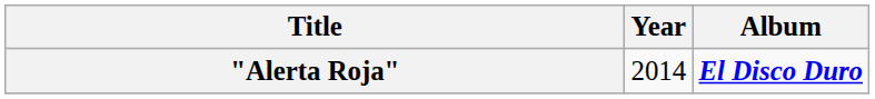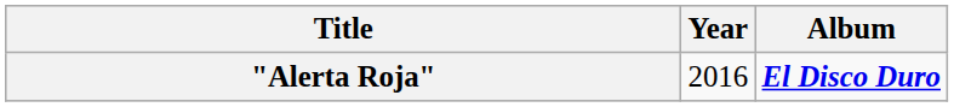"Alerta Roja" | Year: 2014 -> 2016
